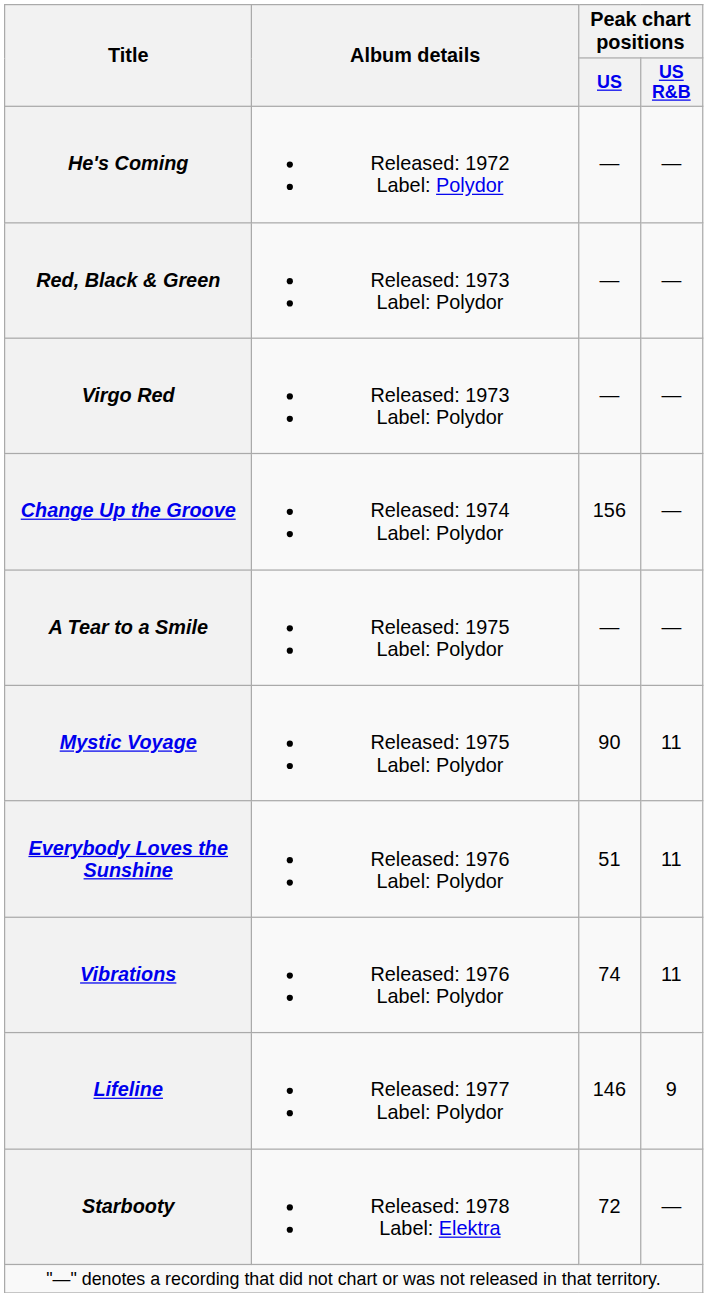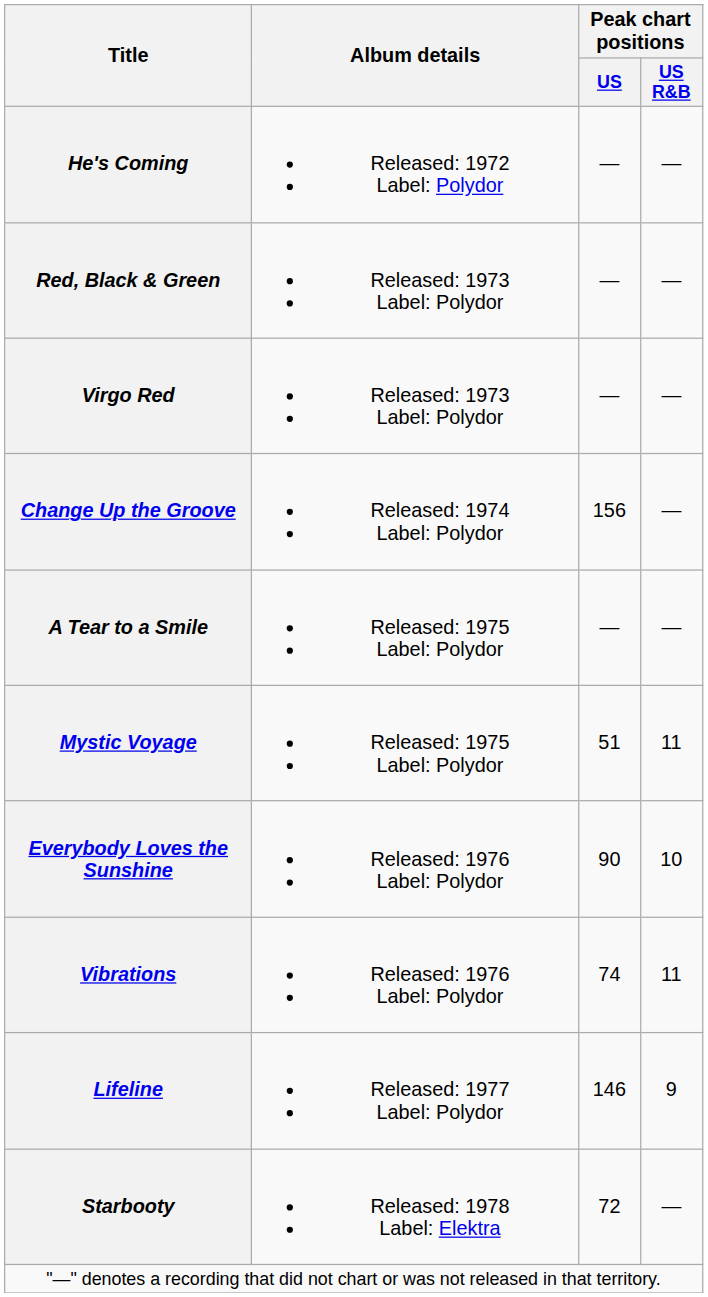Mystic Voyage | Peak chart positions / US: 90 -> 51
Everybody Loves the Sunshine | Peak chart positions / US: 51 -> 90
Everybody Loves the Sunshine | Peak chart positions / US R&B: 11 -> 10
